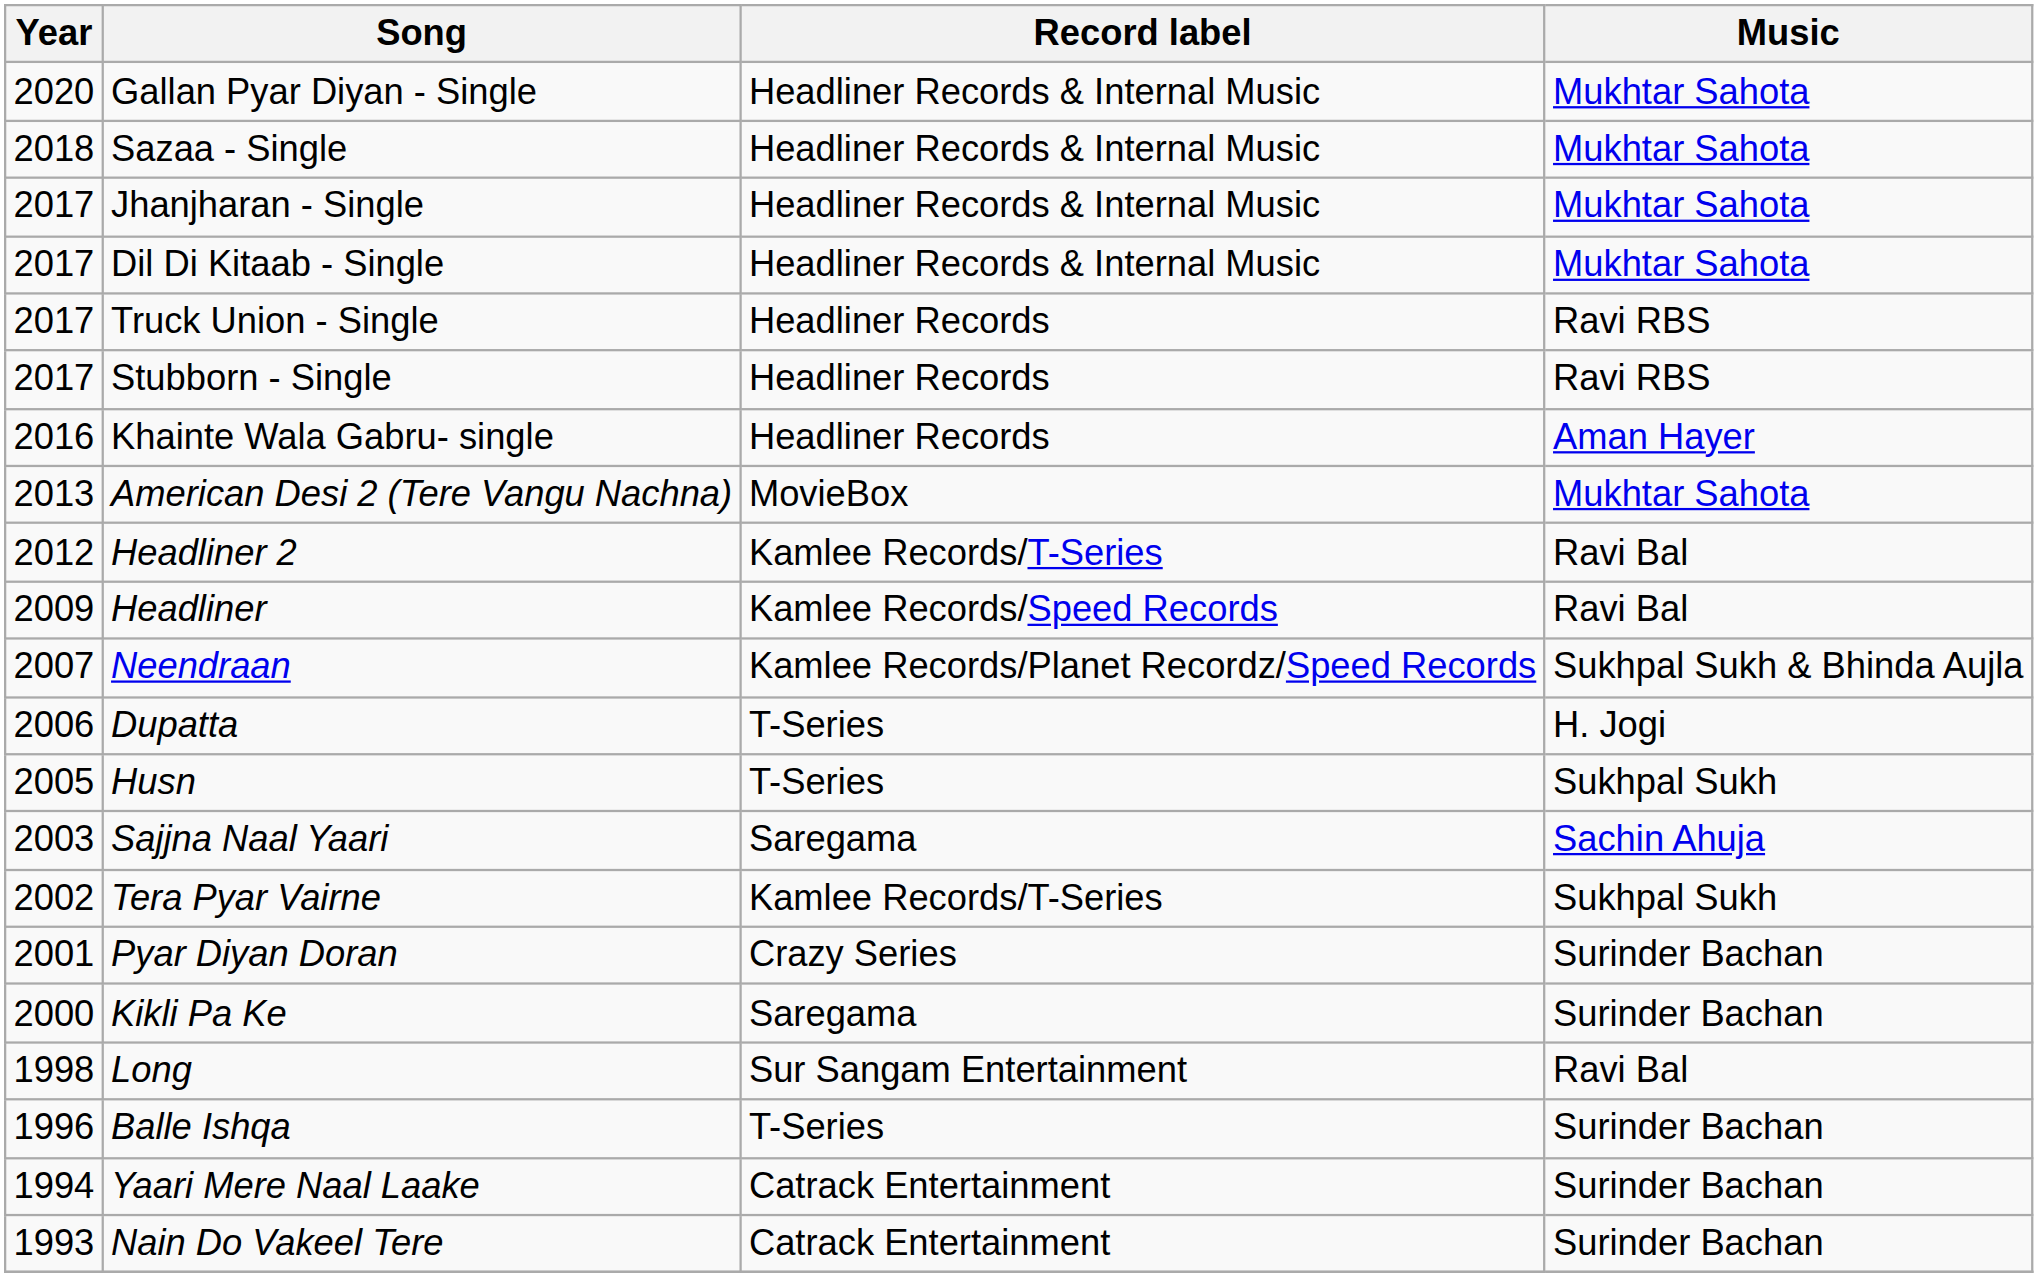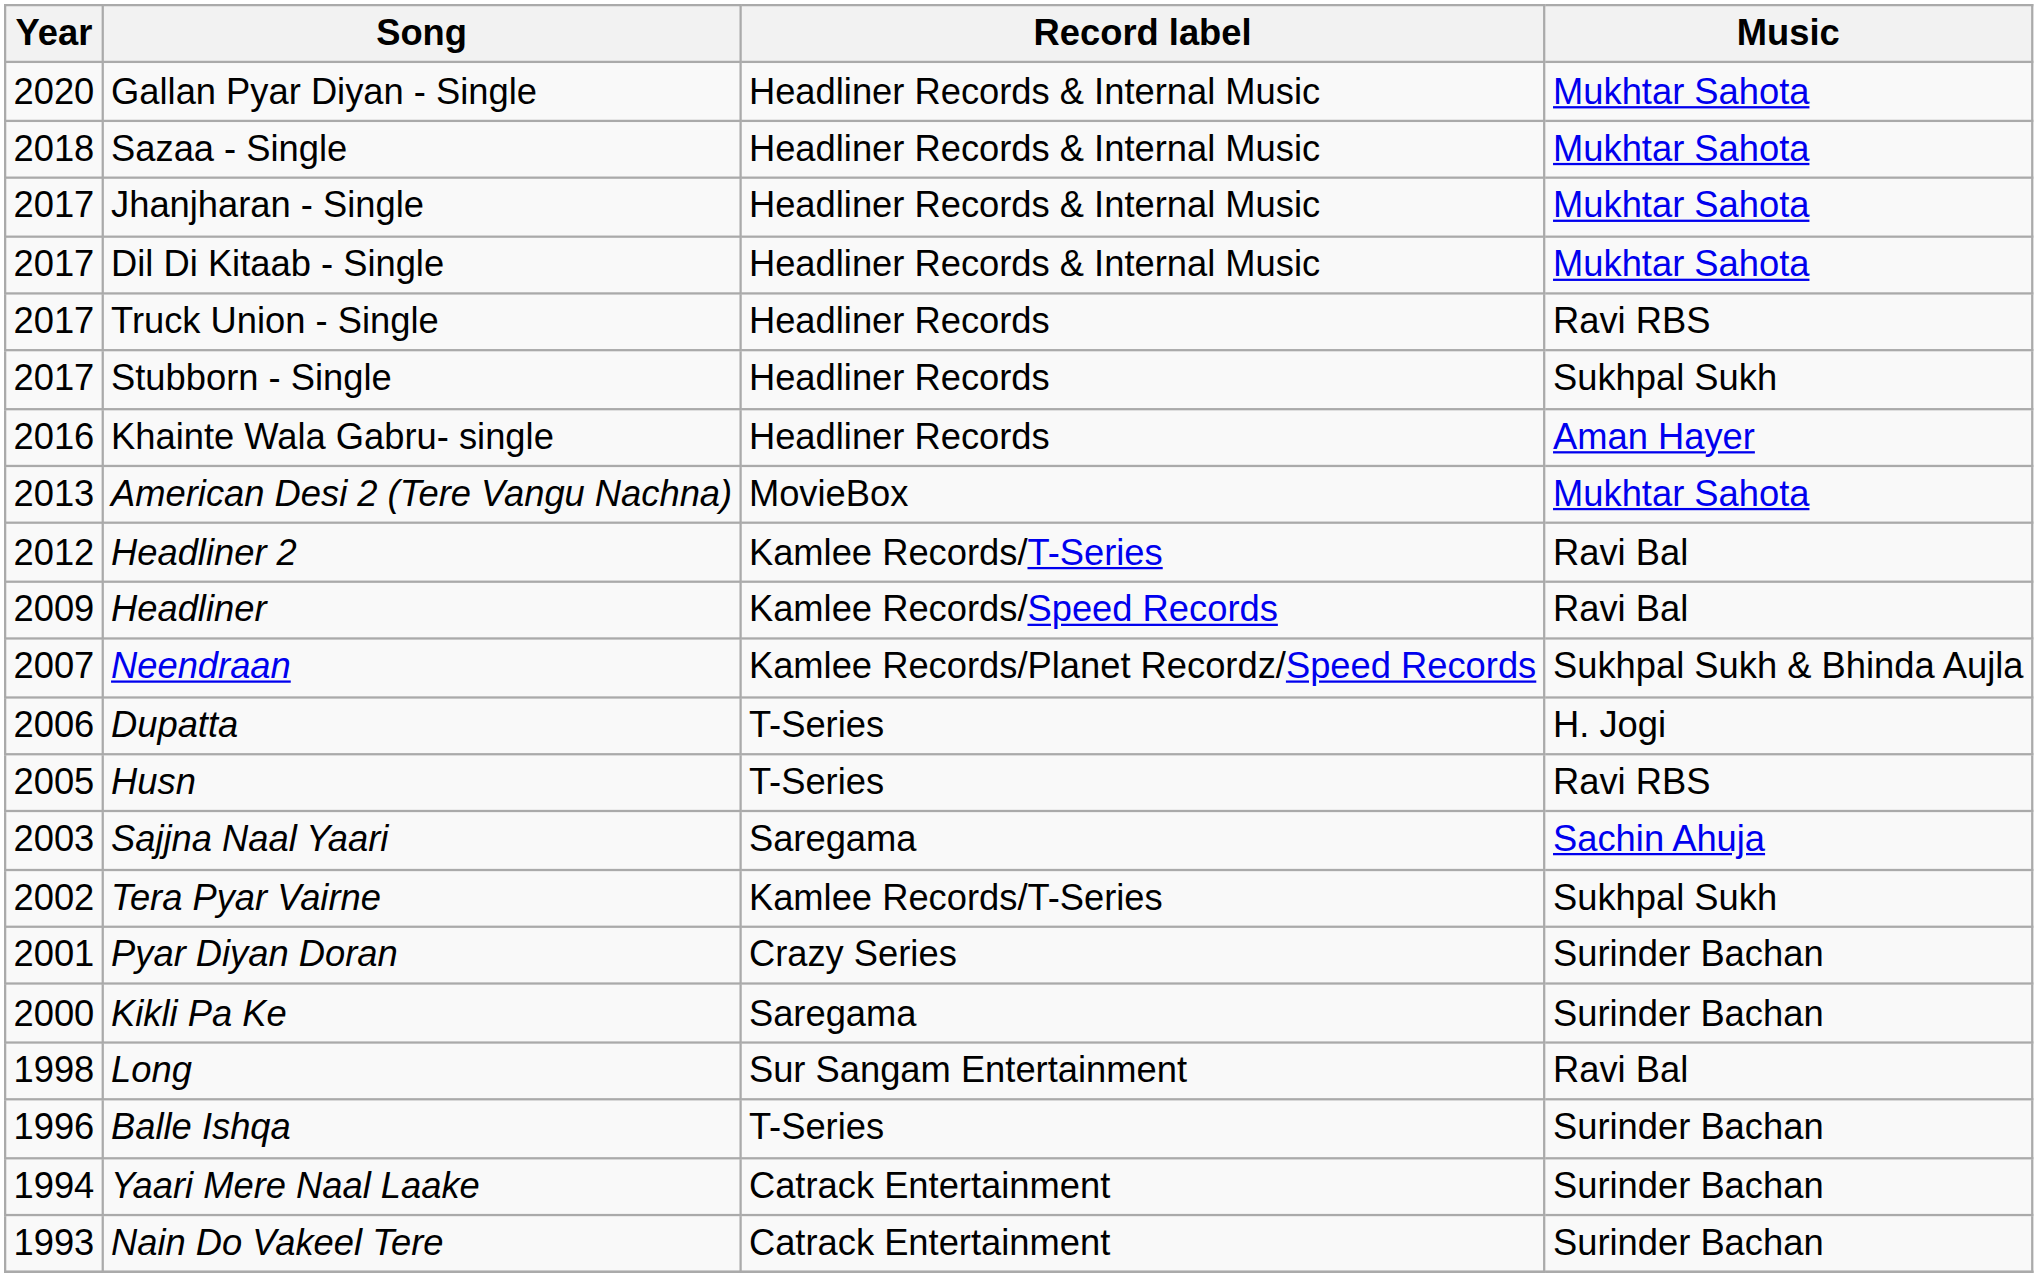Stubborn - Single | Music: Ravi RBS -> Sukhpal Sukh
Husn | Music: Sukhpal Sukh -> Ravi RBS
